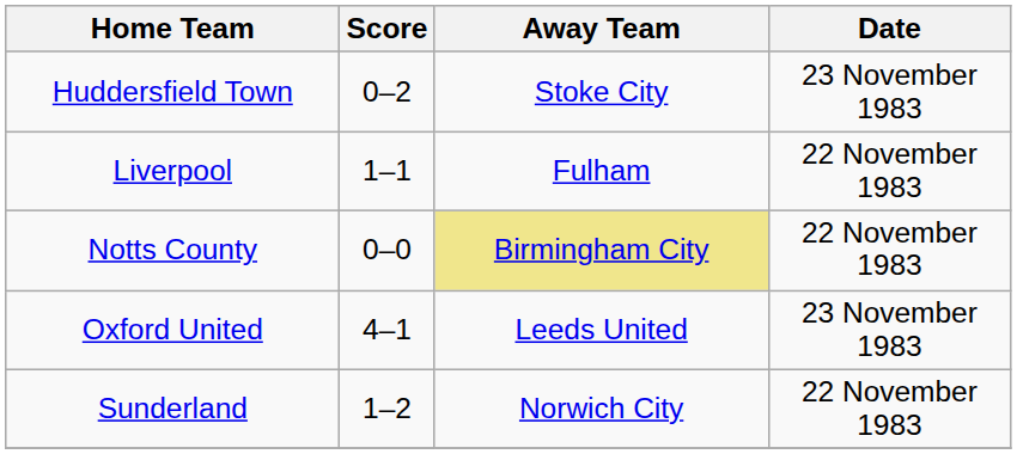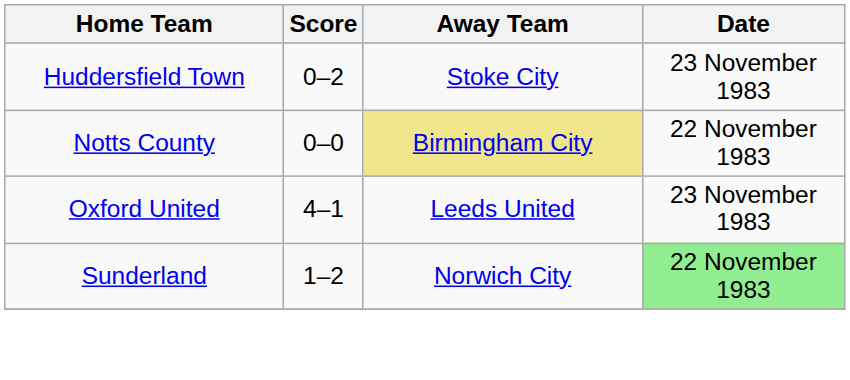- row: Liverpool | 1–1 | Fulham | 22 November 1983
Sunderland | Date: no background -> lightgreen background
